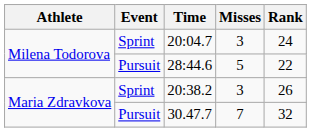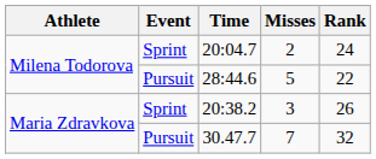20:04.7 | Misses: 3 -> 2
